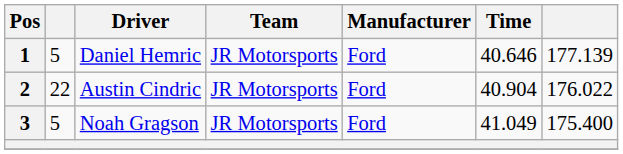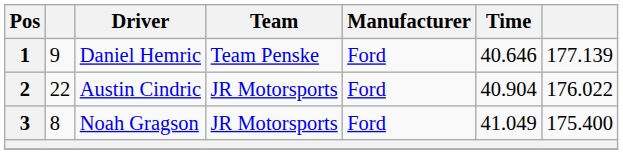1 | column 2: 5 -> 9
1 | Team: JR Motorsports -> Team Penske
3 | column 2: 5 -> 8
